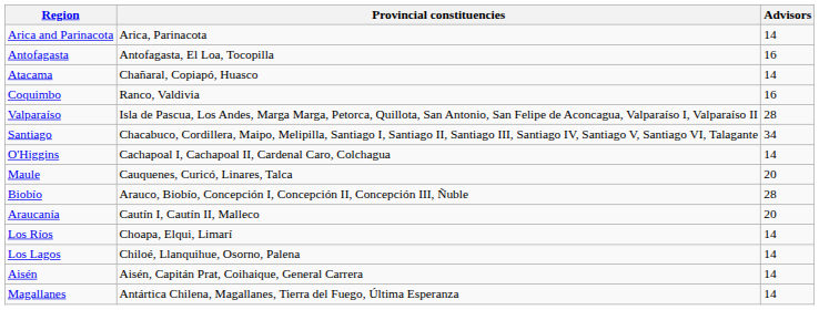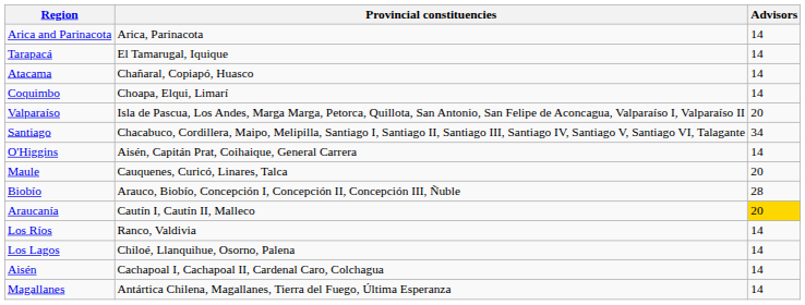+ row: Tarapacá | El Tamarugal, Iquique | 14
- row: Antofagasta | Antofagasta, El Loa, Tocopilla | 16
Coquimbo | Provincial constituencies: Ranco, Valdivia -> Choapa, Elqui, Limarí
Coquimbo | Advisors: 16 -> 14
Valparaíso | Advisors: 28 -> 20
O'Higgins | Provincial constituencies: Cachapoal I, Cachapoal II, Cardenal Caro, Colchagua -> Aisén, Capitán Prat, Coihaique, General Carrera
Araucanía | Advisors: no background -> gold background
Los Ríos | Provincial constituencies: Choapa, Elqui, Limarí -> Ranco, Valdivia
Aisén | Provincial constituencies: Aisén, Capitán Prat, Coihaique, General Carrera -> Cachapoal I, Cachapoal II, Cardenal Caro, Colchagua
